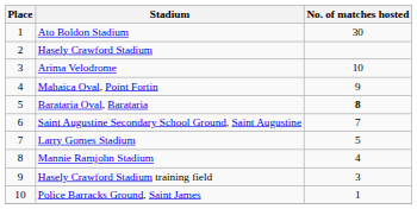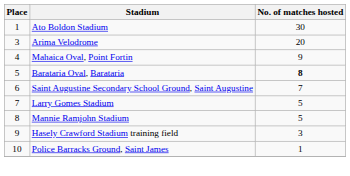- row: 2 | Hasely Crawford Stadium
Arima Velodrome | No. of matches hosted: 10 -> 20
Mannie Ramjohn Stadium | No. of matches hosted: 4 -> 5
